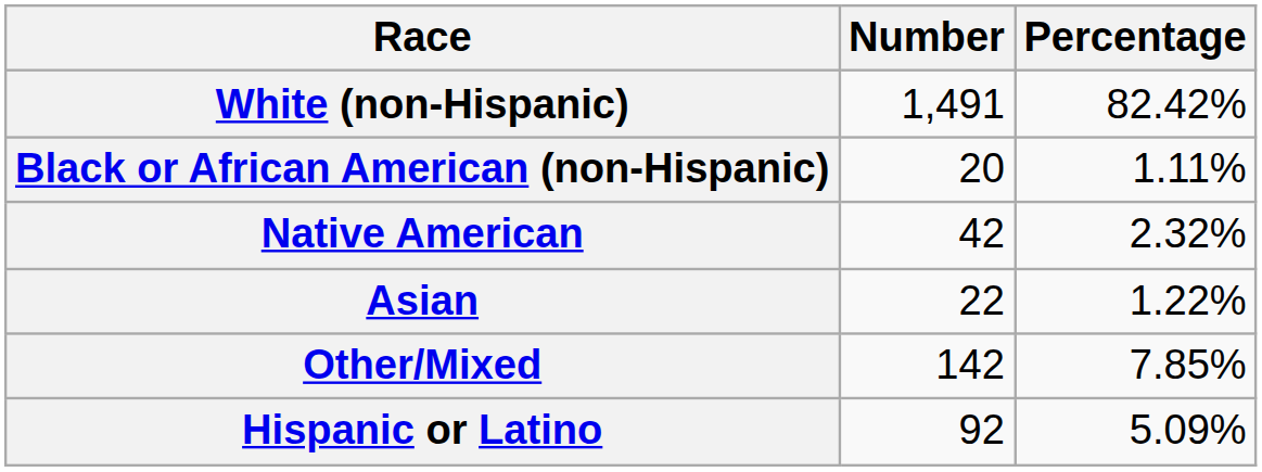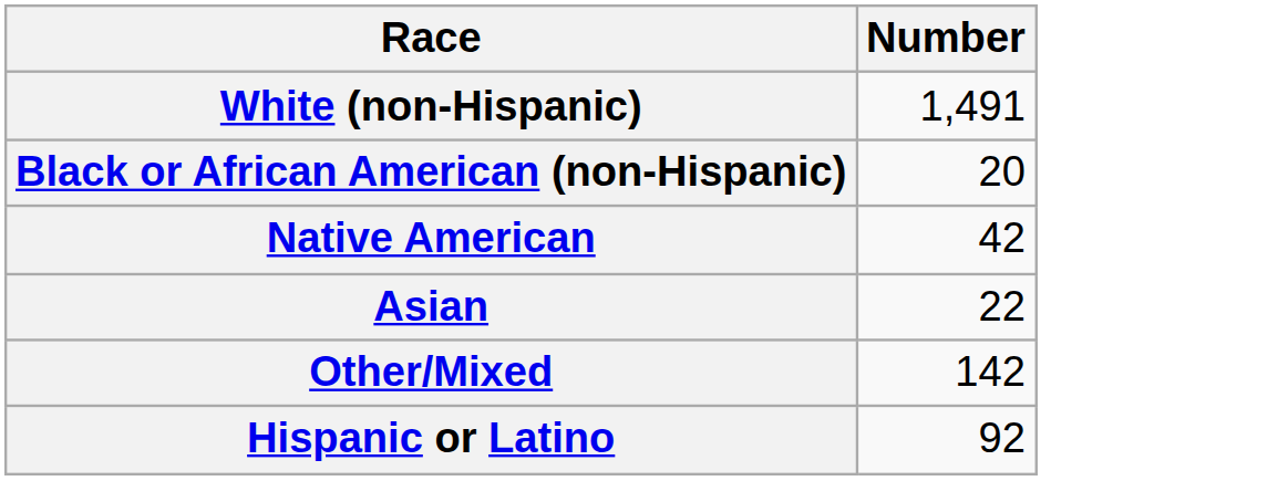- column: Percentage | 82.42% | 1.11% | 2.32% | 1.22% | 7.85% | 5.09%
